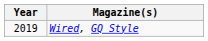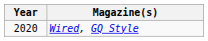Wired, GQ Style | Year: 2019 -> 2020
